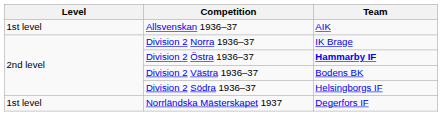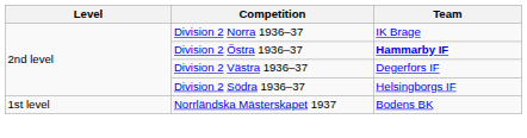- row: 1st level | Allsvenskan 1936–37 | AIK
Division 2 Västra 1936–37 | Team: Bodens BK -> Degerfors IF
Norrländska Mästerskapet 1937 | Team: Degerfors IF -> Bodens BK
